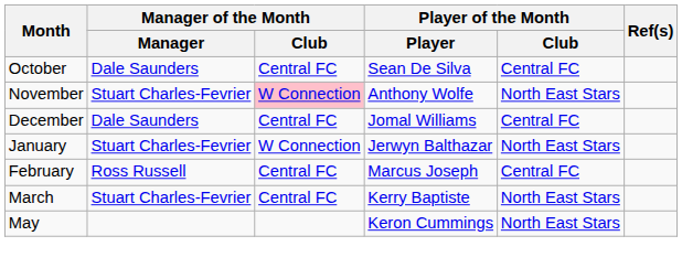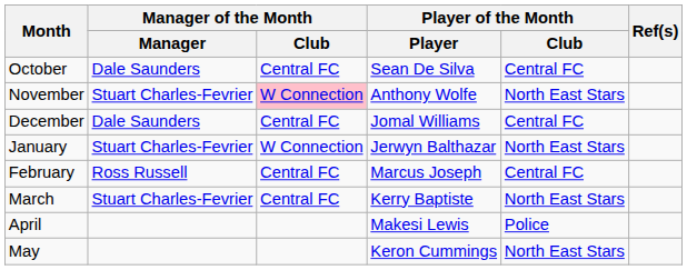+ row: April | Makesi Lewis | Police
